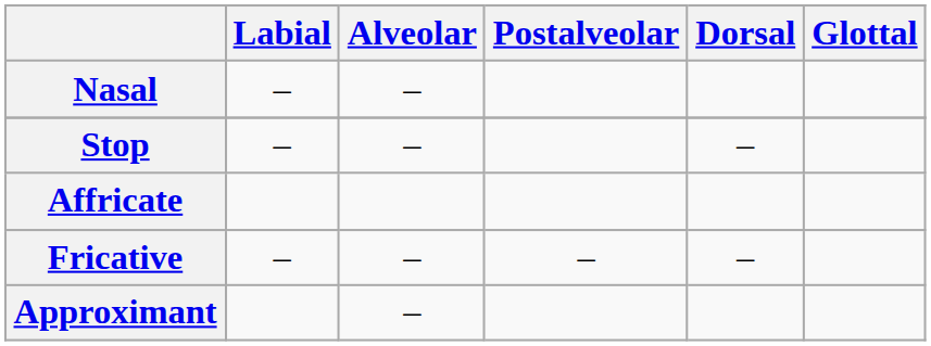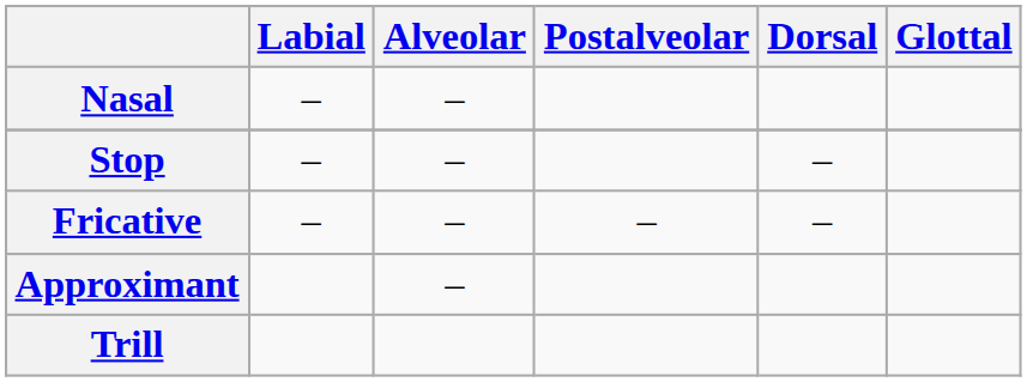- row: Affricate
+ row: Trill
